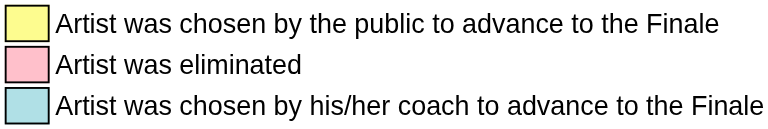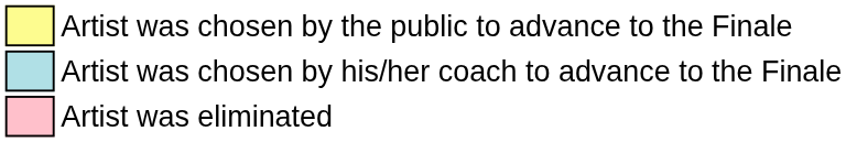rows swapped: Artist was chosen by his/her coach to advance to the Finale <-> Artist was eliminated
